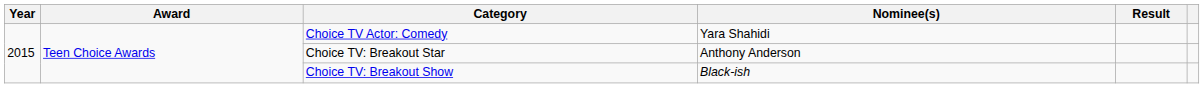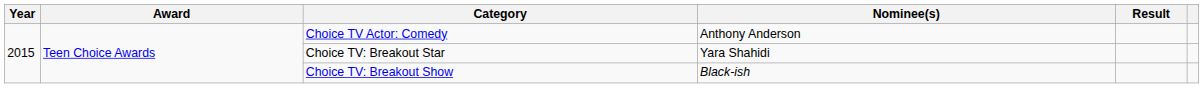Choice TV Actor: Comedy | Nominee(s): Yara Shahidi -> Anthony Anderson
Choice TV: Breakout Star | Nominee(s): Anthony Anderson -> Yara Shahidi
